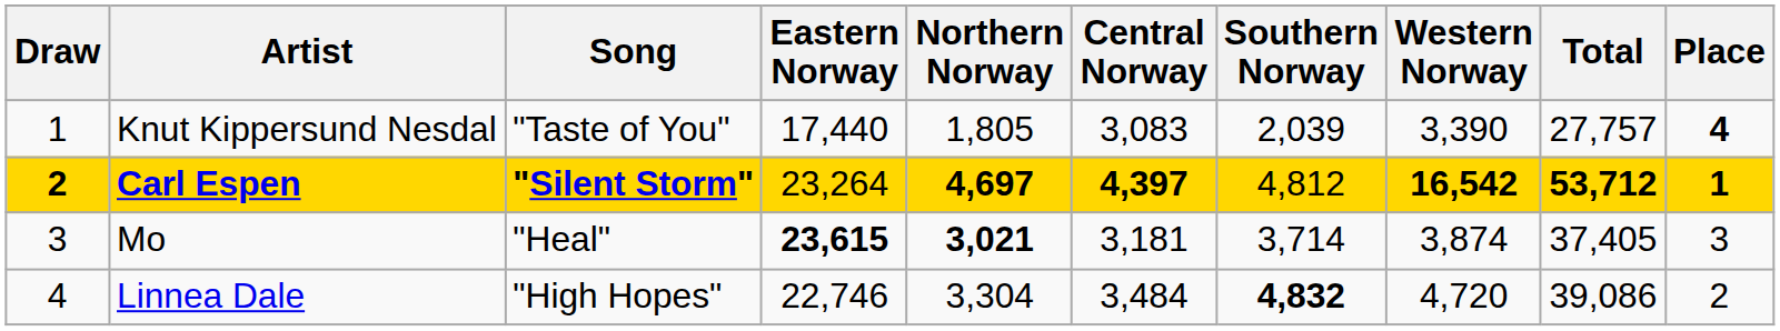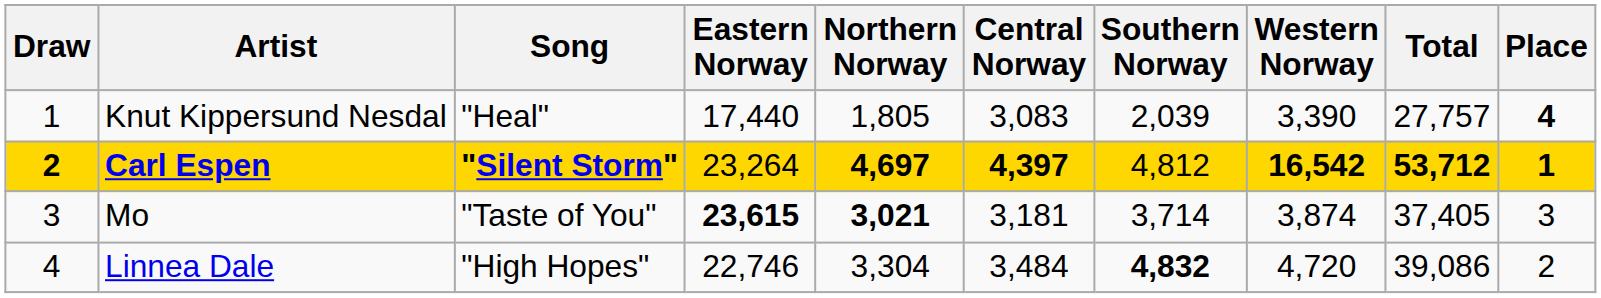Knut Kippersund Nesdal | Song: "Taste of You" -> "Heal"
Mo | Song: "Heal" -> "Taste of You"
